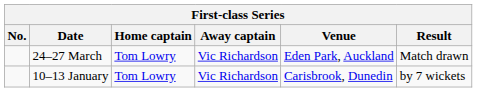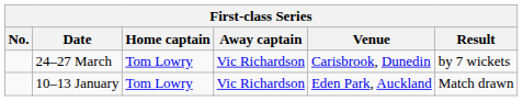24–27 March | Venue: Eden Park, Auckland -> Carisbrook, Dunedin
24–27 March | Result: Match drawn -> by 7 wickets
10–13 January | Venue: Carisbrook, Dunedin -> Eden Park, Auckland
10–13 January | Result: by 7 wickets -> Match drawn
